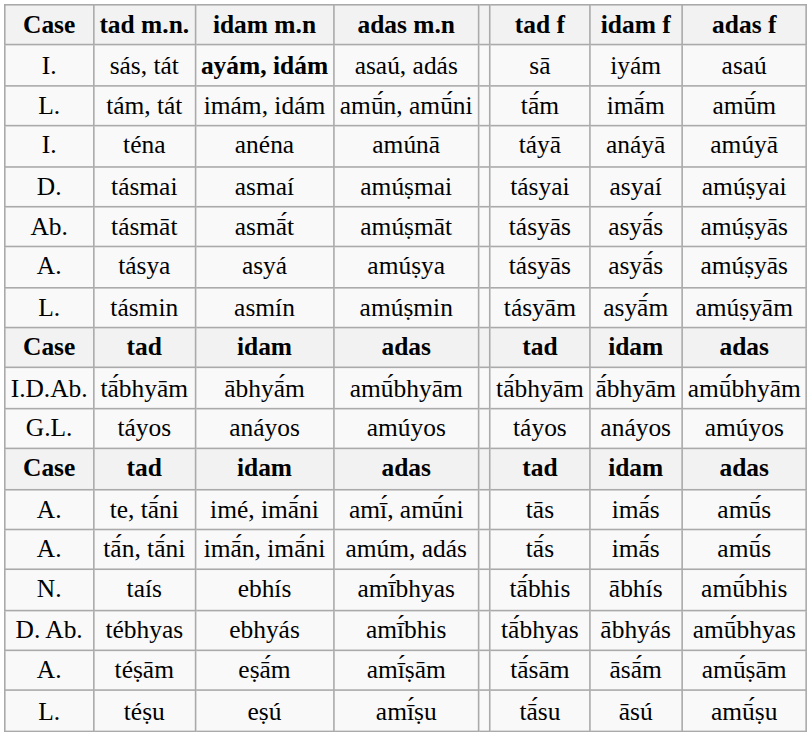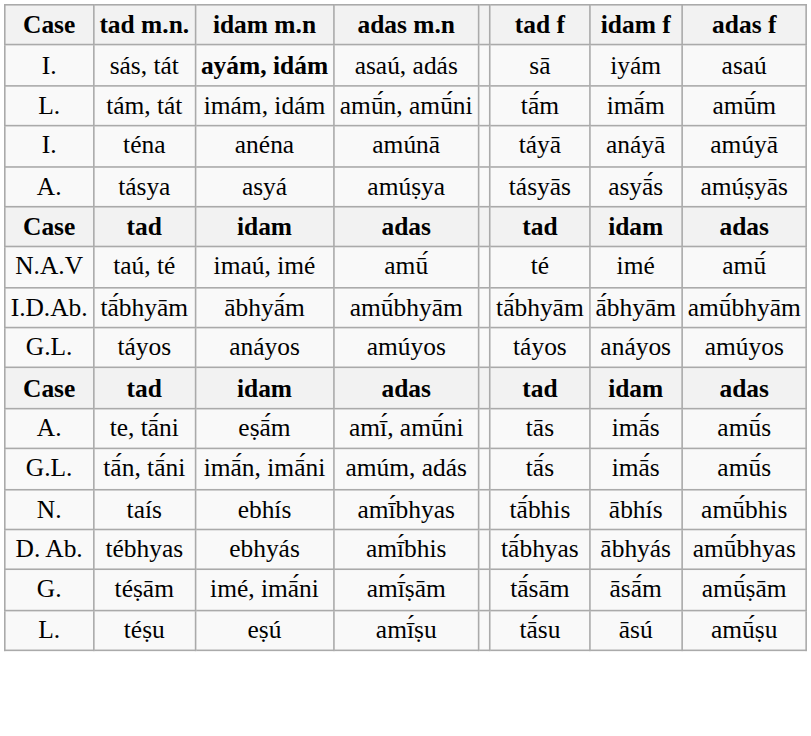- row: D. | tásmai | asmaí | amúṣmai | tásyai | asyaí | amúṣyai
- row: Ab. | tásmāt | asmā́t | amúṣmāt | tásyās | asyā́s | amúṣyās
- row: L. | tásmin | asmín | amúṣmin | tásyām | asyā́m | amúṣyām
+ row: N.A.V | taú, té | imaú, imé | amū́ | té | imé | amū́
te, tā́ni | idam m.n: imé, imā́ni -> eṣā́m
tā́n, tā́ni | Case: A. -> G.L.
téṣām | Case: A. -> G.
téṣām | idam m.n: eṣā́m -> imé, imā́ni
